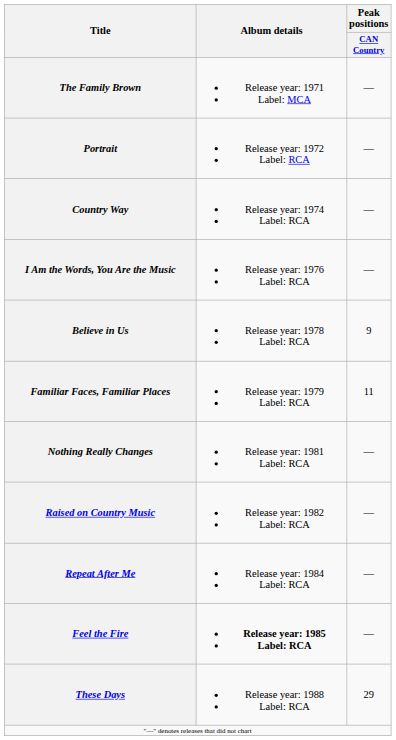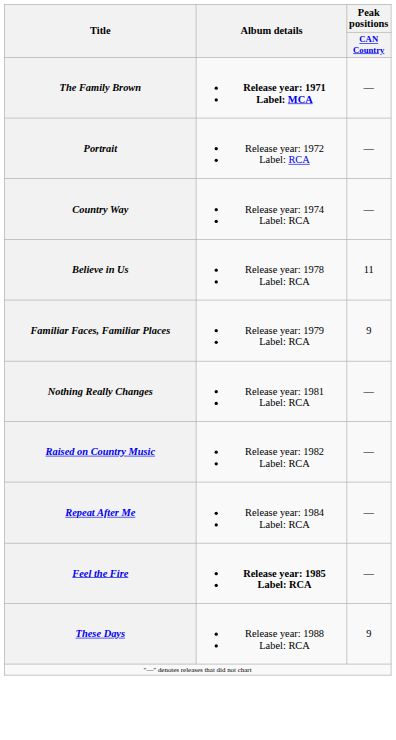The Family Brown | Album details: normal -> bold
- row: I Am the Words, You Are the Music | Release year: 1976 Label: RCA | —
Believe in Us | Peak positions / CAN Country: 9 -> 11
Familiar Faces, Familiar Places | Peak positions / CAN Country: 11 -> 9
These Days | Peak positions / CAN Country: 29 -> 9
